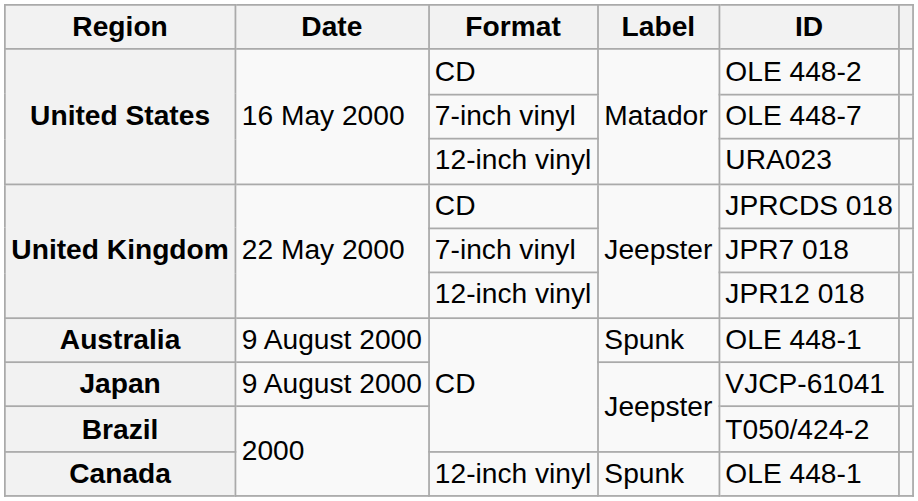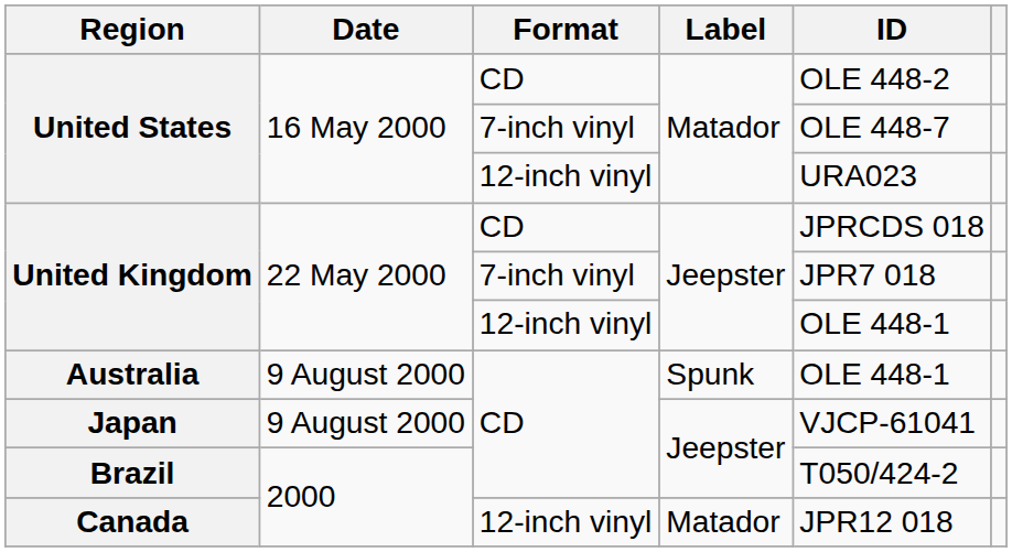United Kingdom / 12-inch vinyl | ID: JPR12 018 -> OLE 448-1
Canada | Label: Spunk -> Matador
Canada | ID: OLE 448-1 -> JPR12 018
